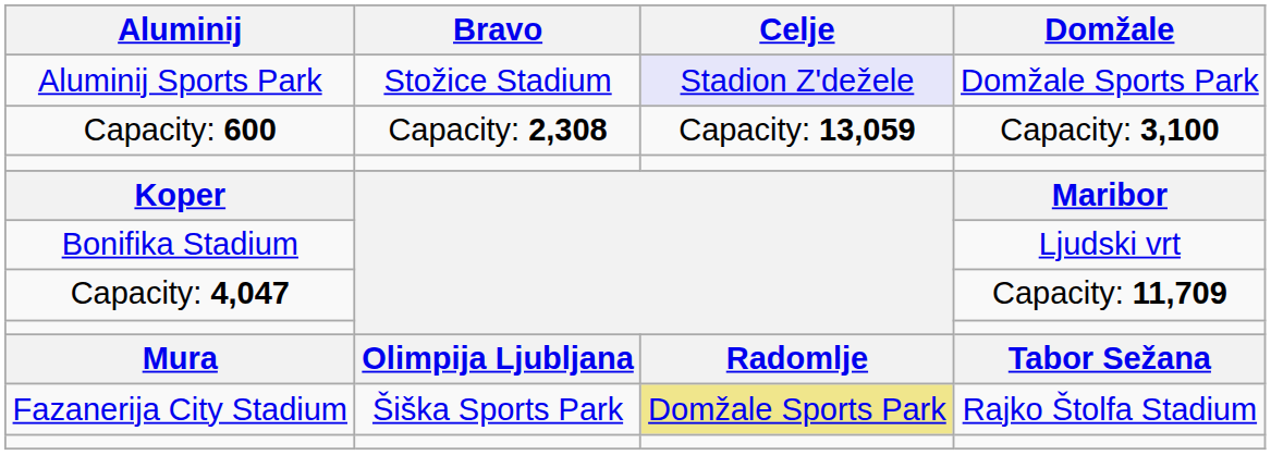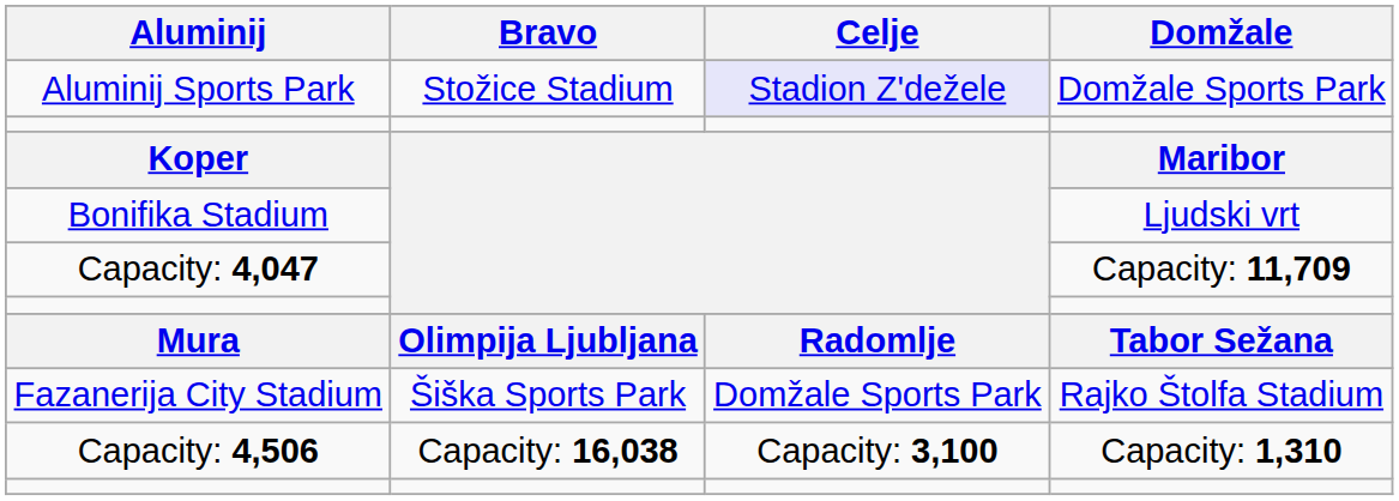- row: Capacity: 600 | Capacity: 2,308 | Capacity: 13,059 | Capacity: 3,100
Fazanerija City Stadium | Celje: khaki background -> no background
+ row: Capacity: 4,506 | Capacity: 16,038 | Capacity: 3,100 | Capacity: 1,310
